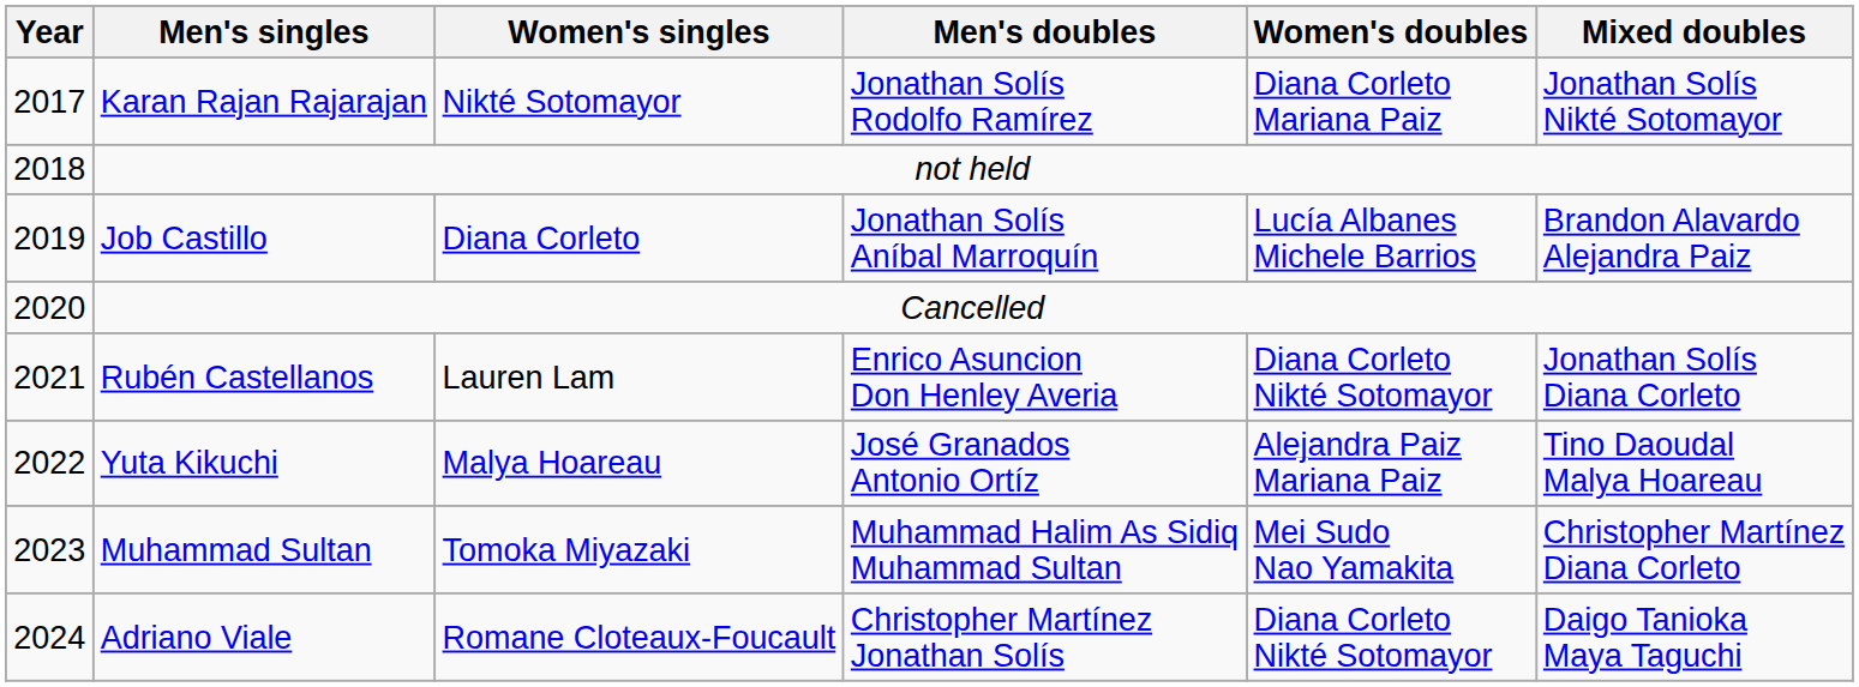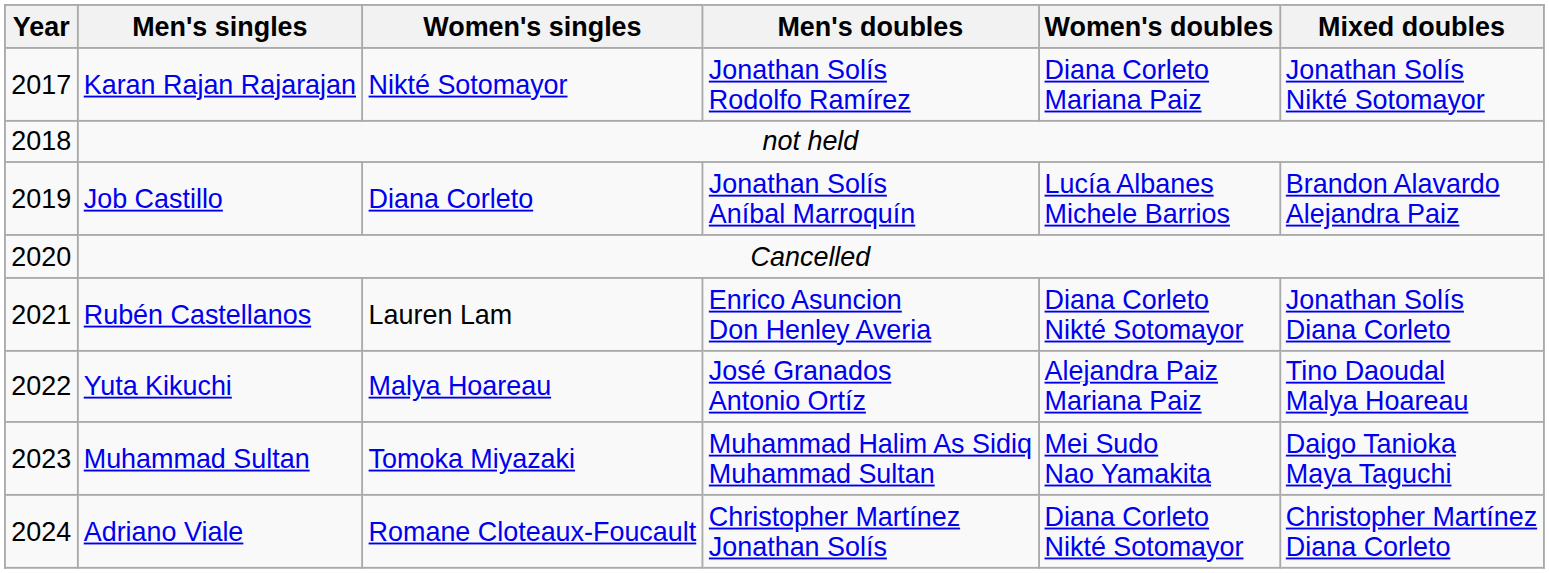Muhammad Sultan | Mixed doubles: Christopher Martínez Diana Corleto -> Daigo Tanioka Maya Taguchi
Adriano Viale | Mixed doubles: Daigo Tanioka Maya Taguchi -> Christopher Martínez Diana Corleto
